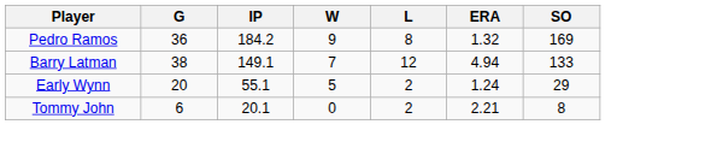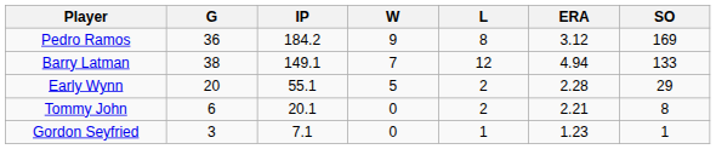Pedro Ramos | ERA: 1.32 -> 3.12
Early Wynn | ERA: 1.24 -> 2.28
+ row: Gordon Seyfried | 3 | 7.1 | 0 | 1 | 1.23 | 1
